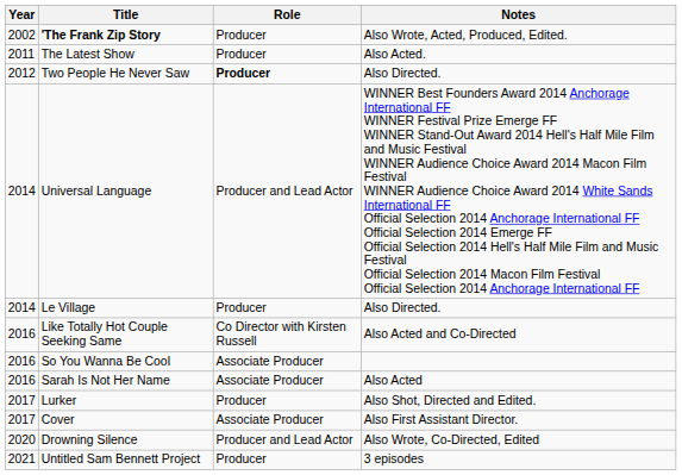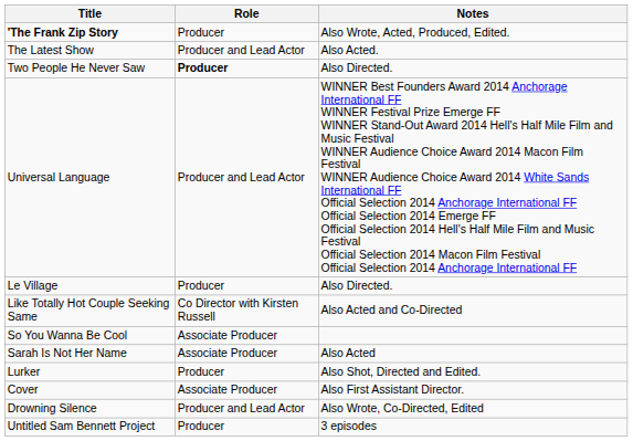- column: Year | 2002 | 2011 | 2012 | 2014 | 2014 | 2016 | 2016 | 2016 | 2017 | 2017 | 2020 | 2021
The Latest Show | Role: Producer -> Producer and Lead Actor
